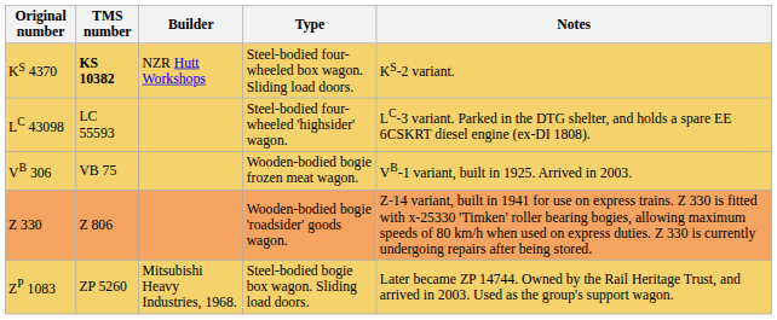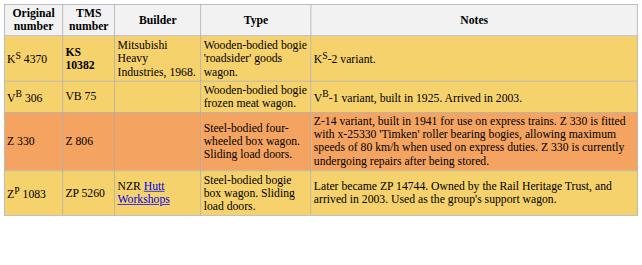KS 4370 | Builder: NZR Hutt Workshops -> Mitsubishi Heavy Industries, 1968.
KS 4370 | Type: Steel-bodied four-wheeled box wagon. Sliding load doors. -> Wooden-bodied bogie 'roadsider' goods wagon.
- row: LC 43098 | LC 55593 | Steel-bodied four-wheeled 'highsider' wagon. | LC-3 variant. Parked in the DTG shelter, and holds a spare EE 6CSKRT diesel engine (ex-DI 1808).
Z 330 | Type: Wooden-bodied bogie 'roadsider' goods wagon. -> Steel-bodied four-wheeled box wagon. Sliding load doors.
ZP 1083 | Builder: Mitsubishi Heavy Industries, 1968. -> NZR Hutt Workshops
